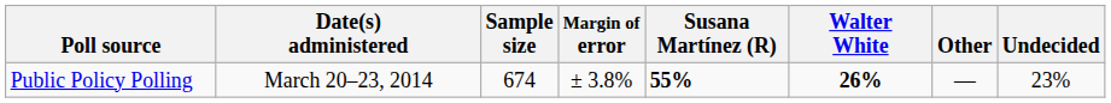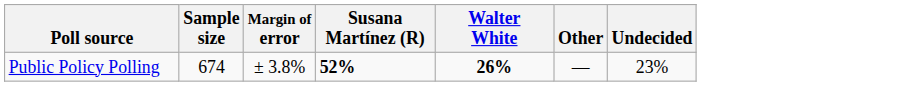- column: Date(s) administered | March 20–23, 2014
Public Policy Polling | Susana Martínez (R): 55% -> 52%
